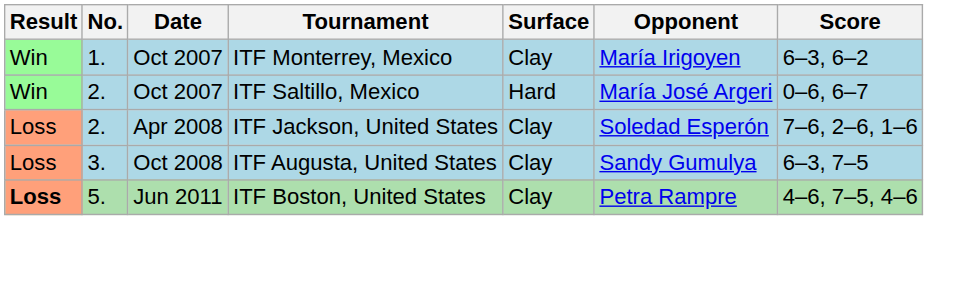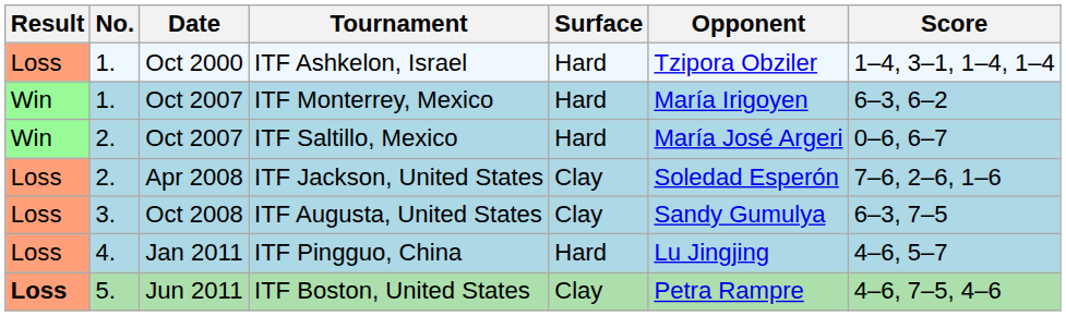+ row: Loss | 1. | Oct 2000 | ITF Ashkelon, Israel | Hard | Tzipora Obziler | 1–4, 3–1, 1–4, 1–4
ITF Monterrey, Mexico | Surface: Clay -> Hard
+ row: Loss | 4. | Jan 2011 | ITF Pingguo, China | Hard | Lu Jingjing | 4–6, 5–7
